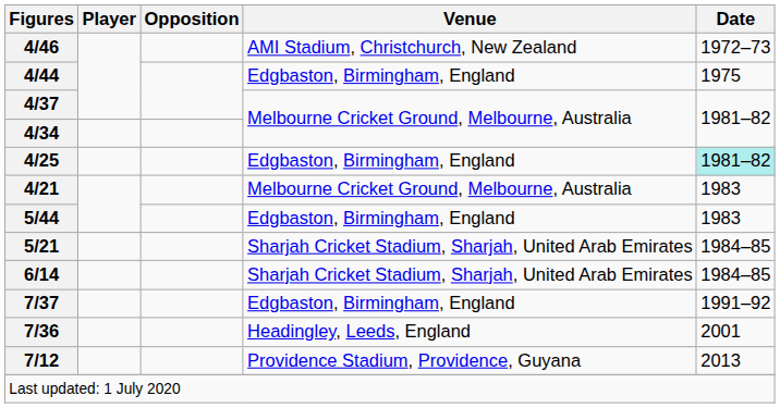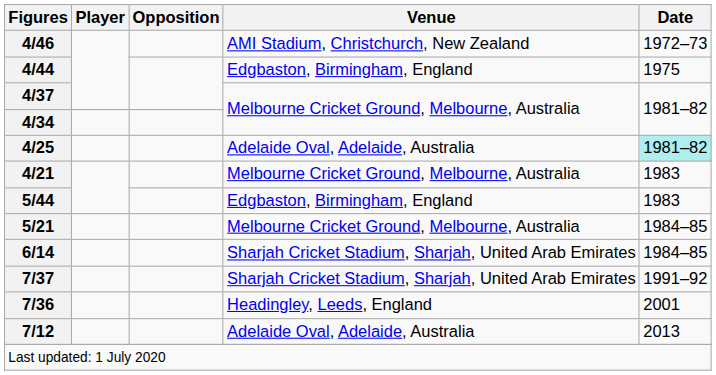4/25 | Venue: Edgbaston, Birmingham, England -> Adelaide Oval, Adelaide, Australia
5/21 | Venue: Sharjah Cricket Stadium, Sharjah, United Arab Emirates -> Melbourne Cricket Ground, Melbourne, Australia
7/37 | Venue: Edgbaston, Birmingham, England -> Sharjah Cricket Stadium, Sharjah, United Arab Emirates
7/12 | Venue: Providence Stadium, Providence, Guyana -> Adelaide Oval, Adelaide, Australia
